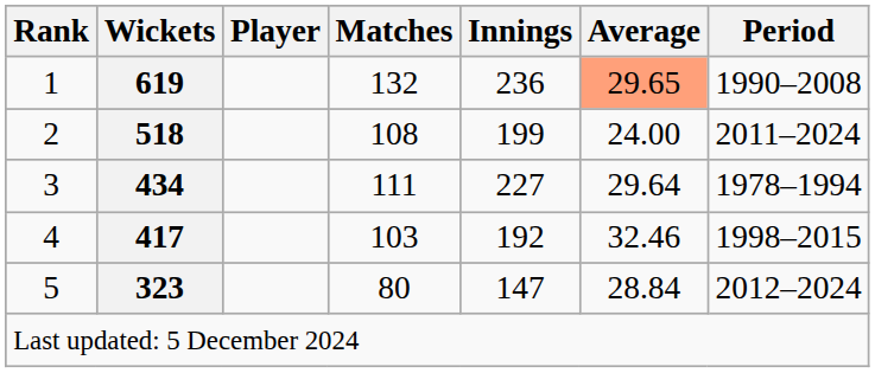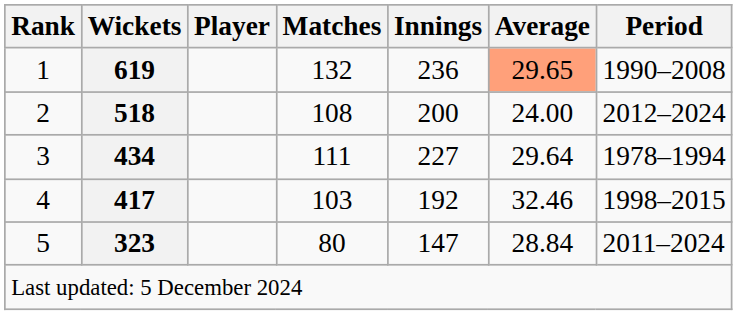2 | Innings: 199 -> 200
2 | Period: 2011–2024 -> 2012–2024
5 | Period: 2012–2024 -> 2011–2024
